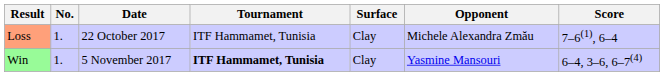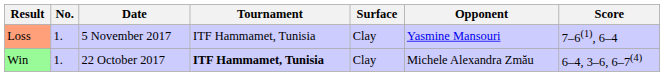Loss | Date: 22 October 2017 -> 5 November 2017
Loss | Opponent: Michele Alexandra Zmău -> Yasmine Mansouri
Win | Date: 5 November 2017 -> 22 October 2017
Win | Opponent: Yasmine Mansouri -> Michele Alexandra Zmău
